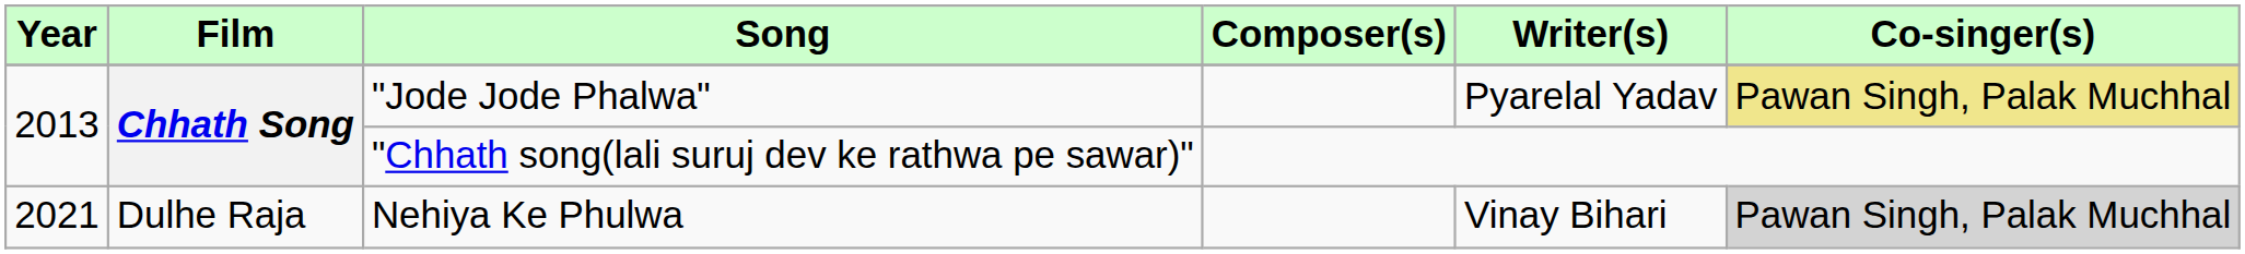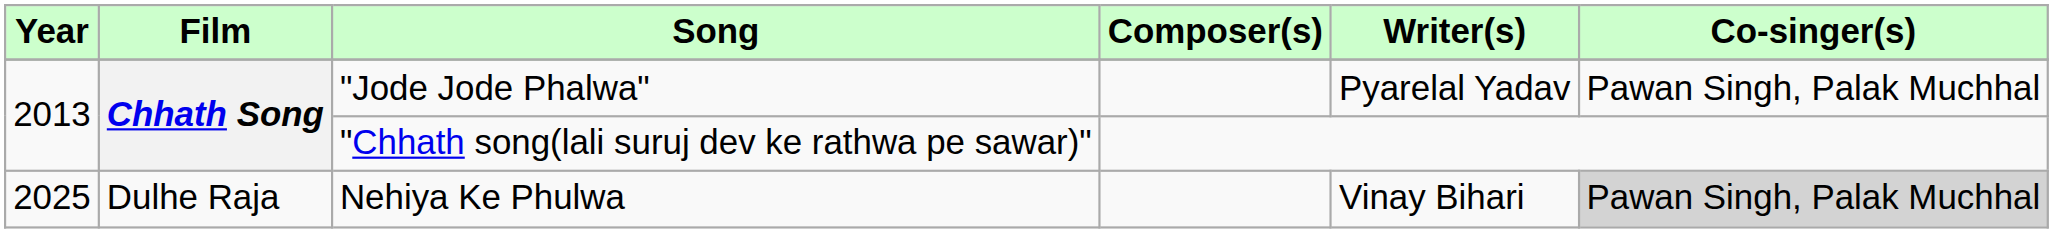"Jode Jode Phalwa" | Co-singer(s): khaki background -> no background
Nehiya Ke Phulwa | Year: 2021 -> 2025
